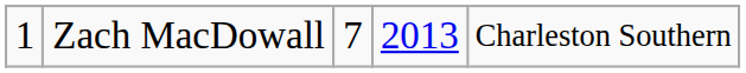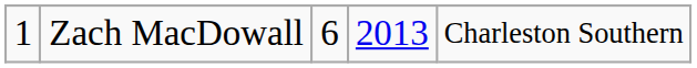Zach MacDowall | column 3: 7 -> 6
